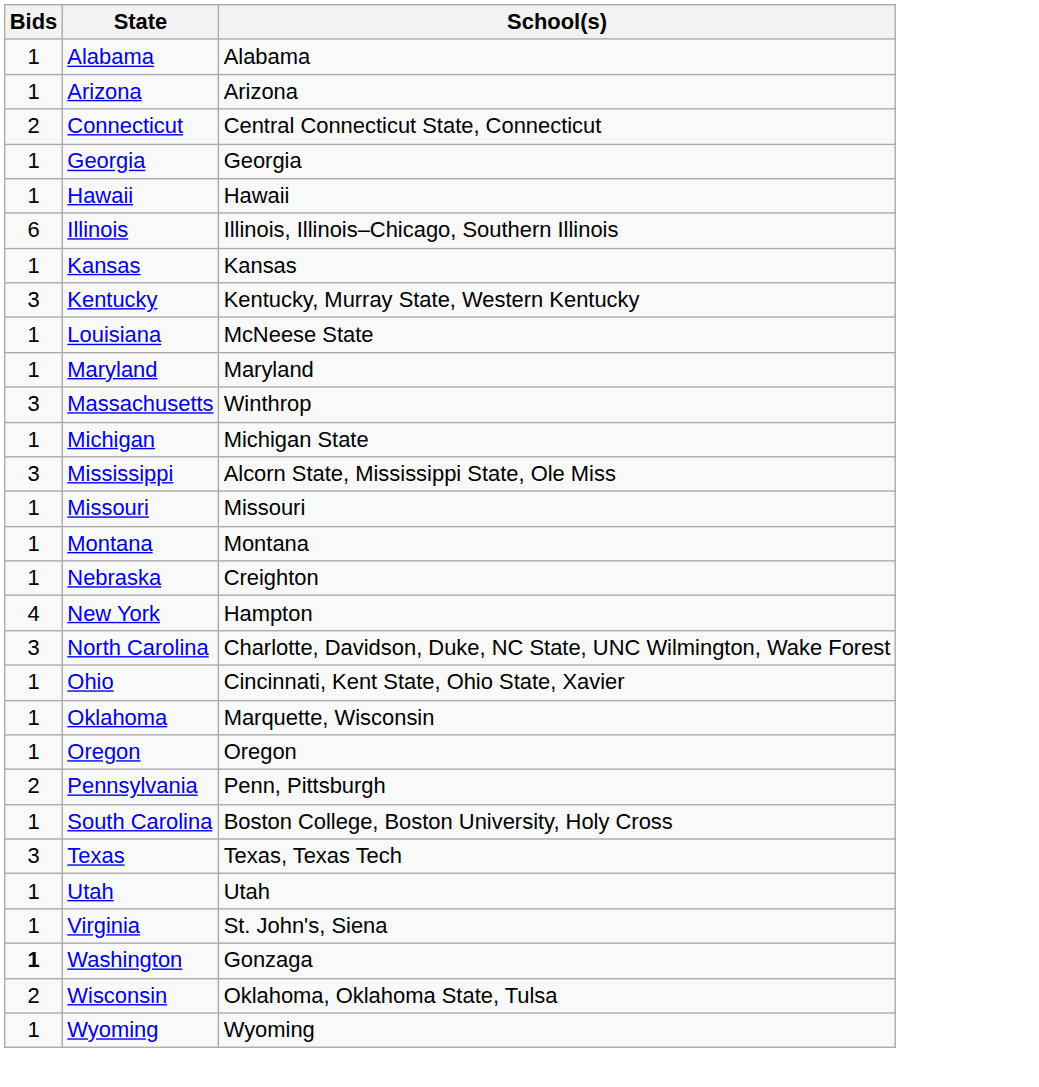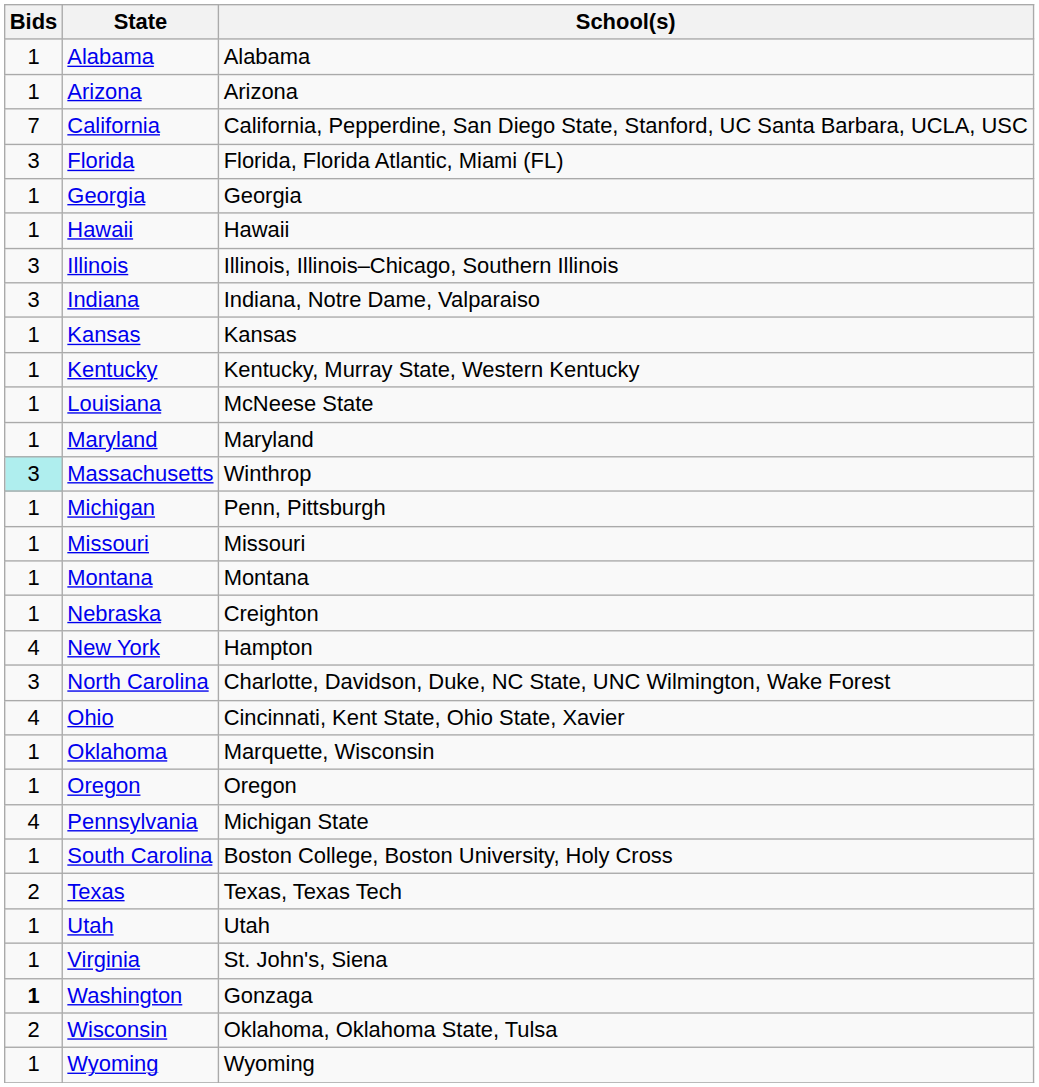+ row: 7 | California | California, Pepperdine, San Diego State, Stanford, UC Santa Barbara, UCLA, USC
- row: 2 | Connecticut | Central Connecticut State, Connecticut
+ row: 3 | Florida | Florida, Florida Atlantic, Miami (FL)
Illinois | Bids: 6 -> 3
+ row: 3 | Indiana | Indiana, Notre Dame, Valparaiso
Kentucky | Bids: 3 -> 1
Massachusetts | Bids: no background -> paleturquoise background
Michigan | School(s): Michigan State -> Penn, Pittsburgh
- row: 3 | Mississippi | Alcorn State, Mississippi State, Ole Miss
Ohio | Bids: 1 -> 4
Pennsylvania | Bids: 2 -> 4
Pennsylvania | School(s): Penn, Pittsburgh -> Michigan State
Texas | Bids: 3 -> 2
